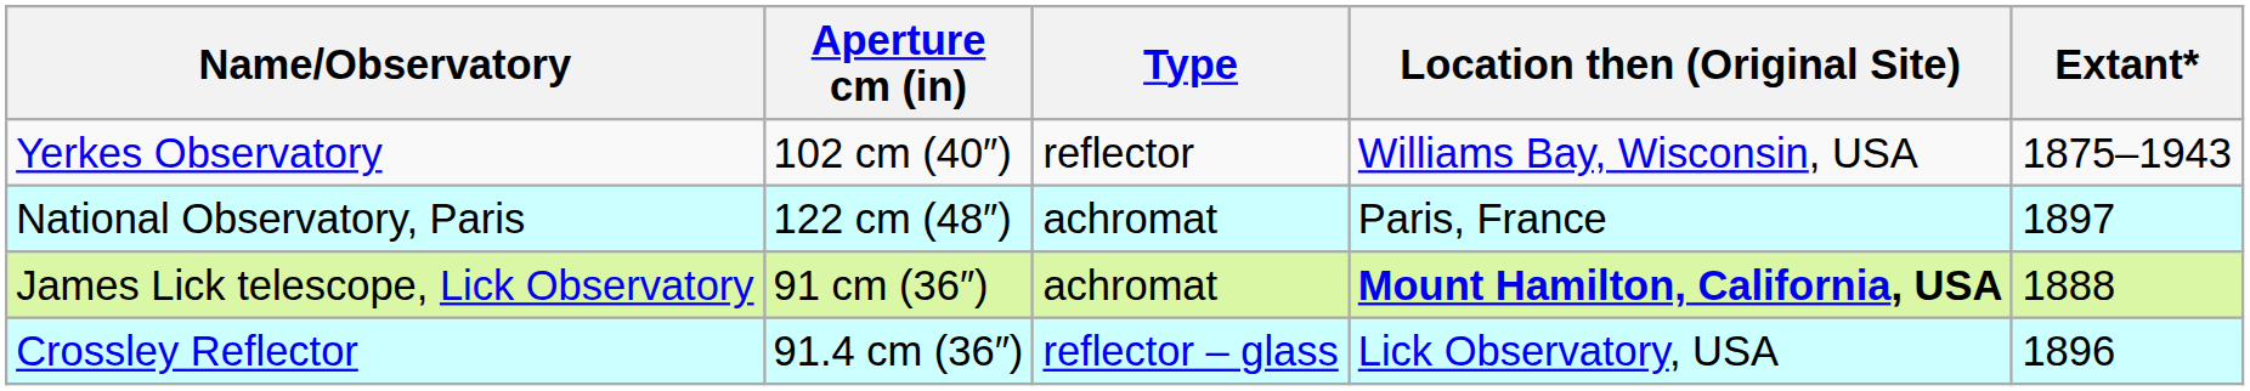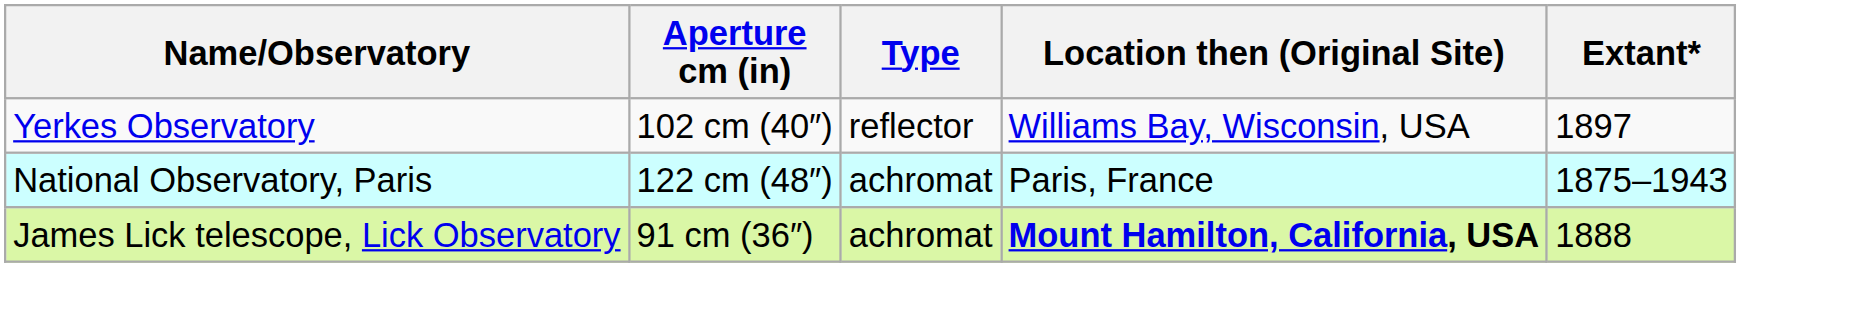Yerkes Observatory | Extant*: 1875–1943 -> 1897
National Observatory, Paris | Extant*: 1897 -> 1875–1943
- row: Crossley Reflector | 91.4 cm (36″) | reflector – glass | Lick Observatory, USA | 1896
